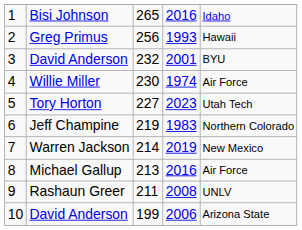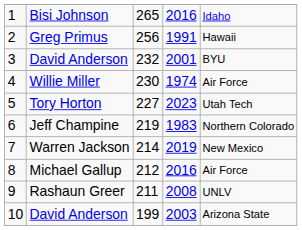Greg Primus | column 4: 1993 -> 1991
Michael Gallup | column 3: 213 -> 212
10 / David Anderson | column 4: 2006 -> 2003
